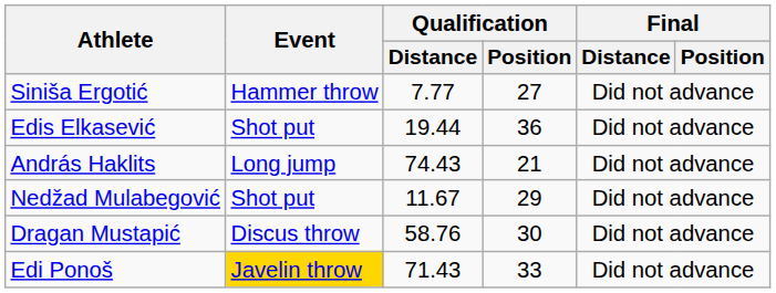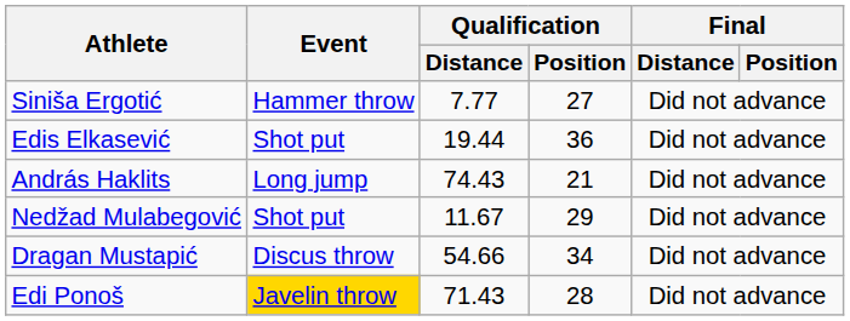Dragan Mustapić | Qualification / Distance: 58.76 -> 54.66
Dragan Mustapić | Qualification / Position: 30 -> 34
Edi Ponoš | Qualification / Position: 33 -> 28
